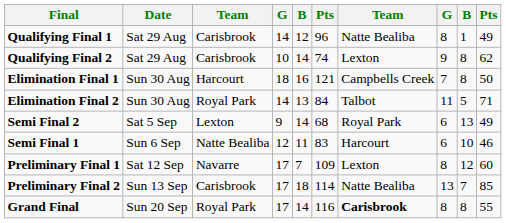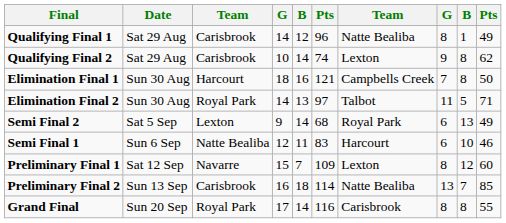Elimination Final 2 | column 6: 84 -> 97
Preliminary Final 1 | column 4: 17 -> 15
Preliminary Final 2 | column 4: 17 -> 16
Grand Final | column 7: bold -> normal
